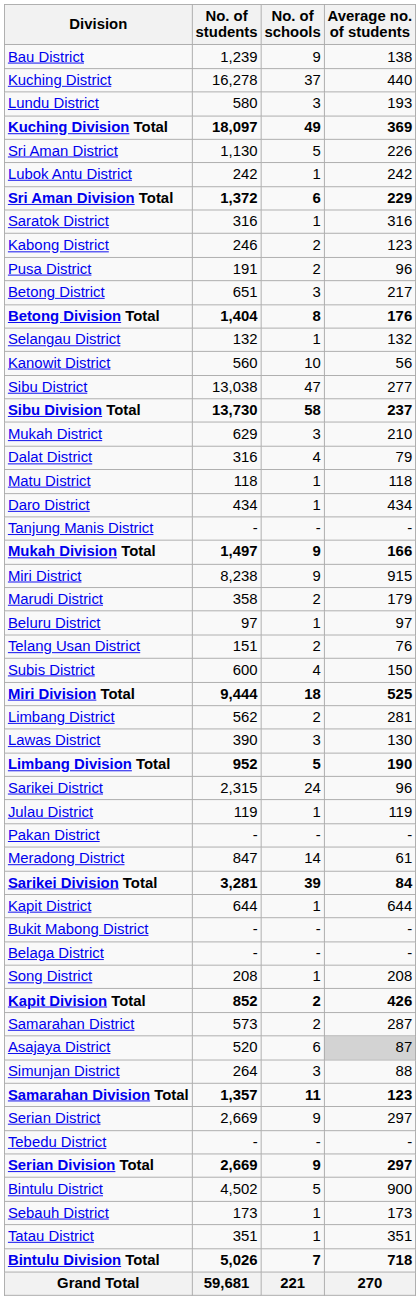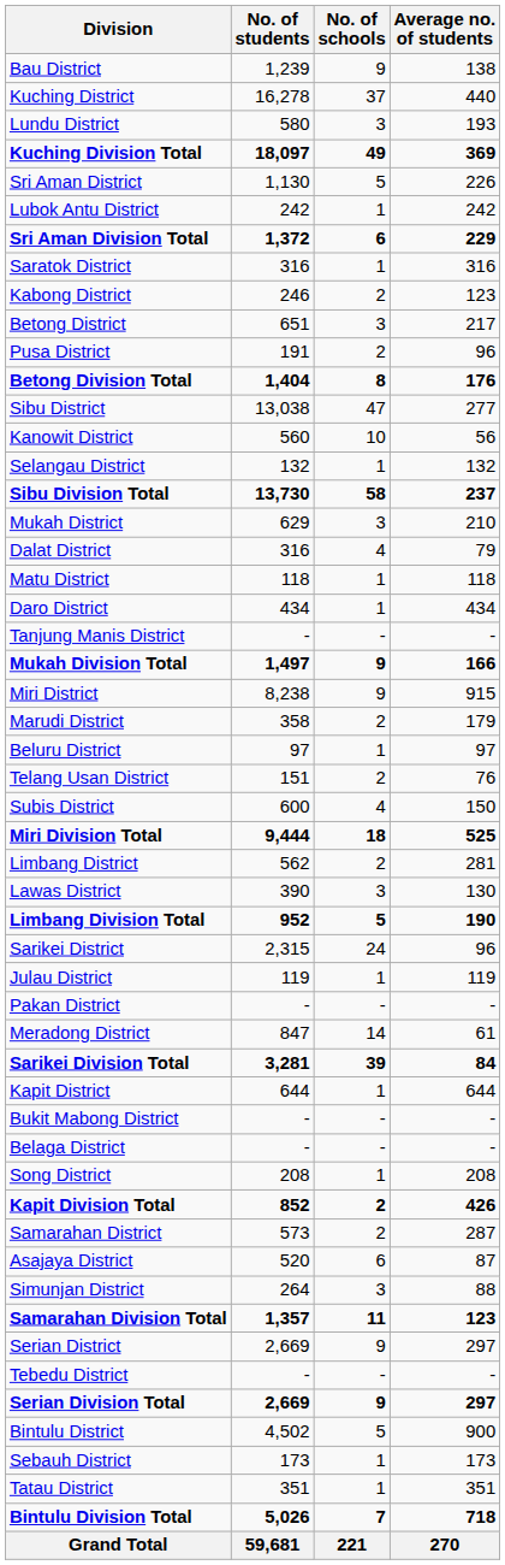rows swapped: Betong District <-> Pusa District
rows swapped: Sibu District <-> Selangau District
Asajaya District | Average no. of students: lightgrey background -> no background
